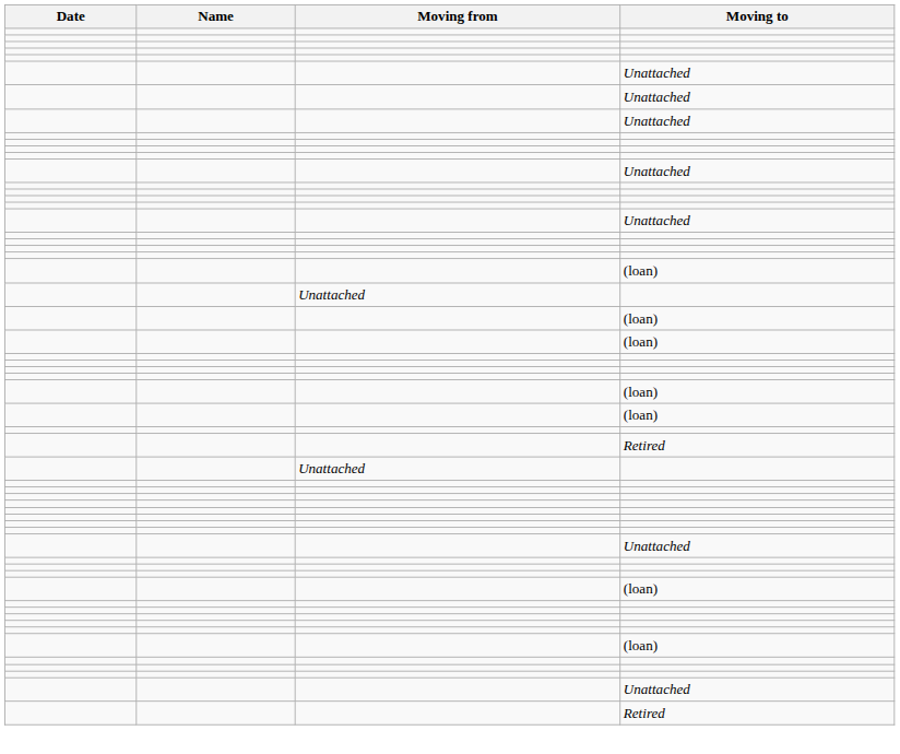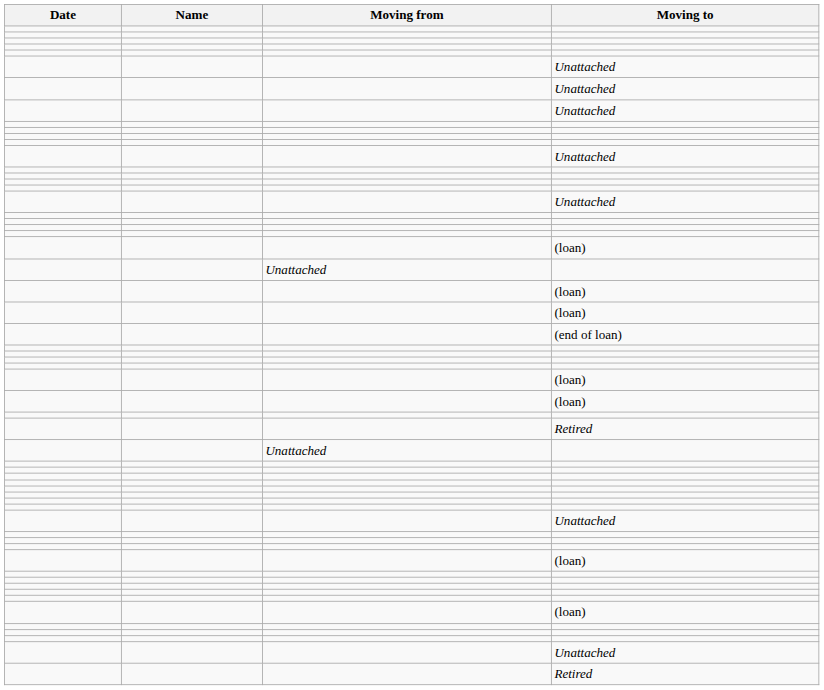+ row: (end of loan)
